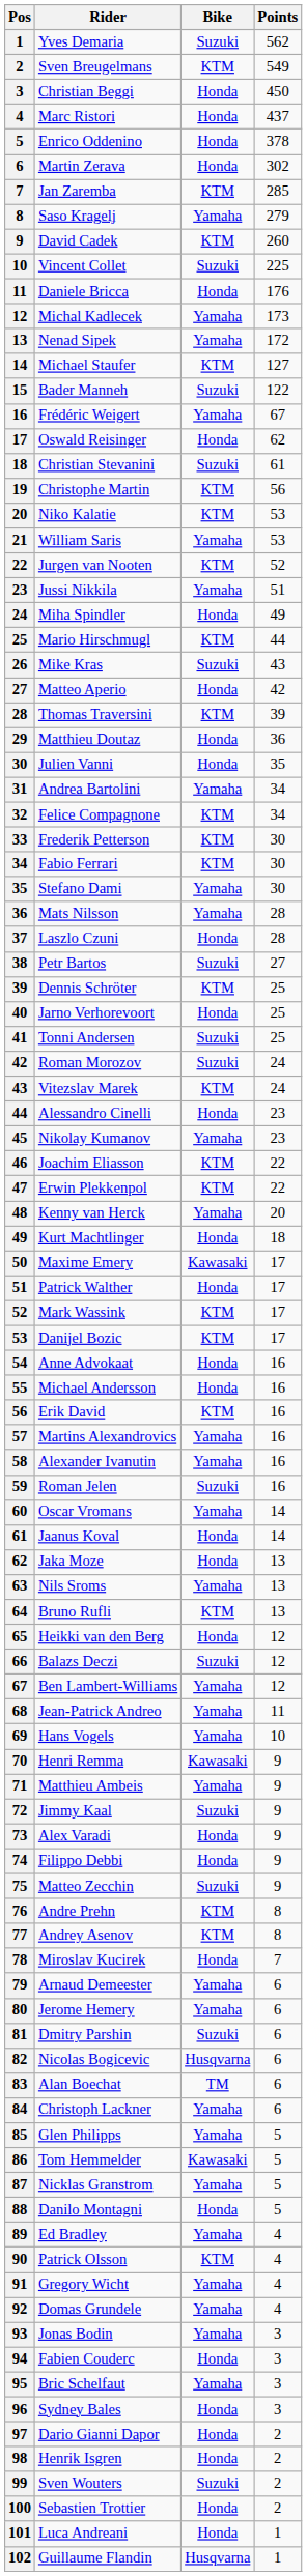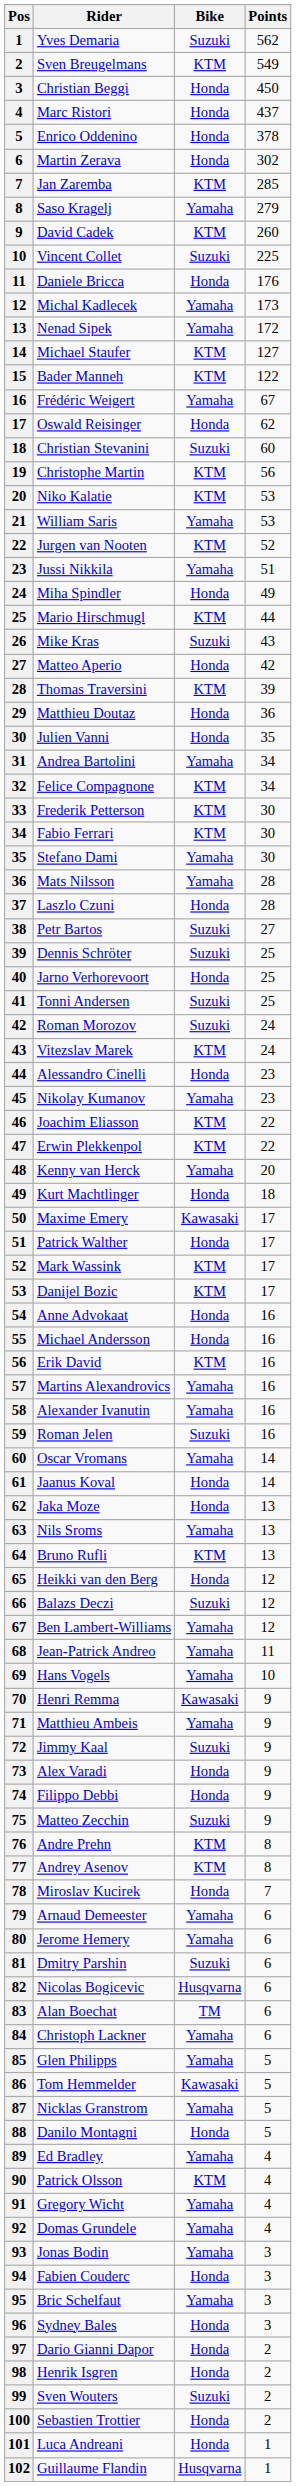Bader Manneh | Bike: Suzuki -> KTM
Christian Stevanini | Points: 61 -> 60
Dennis Schröter | Bike: KTM -> Suzuki
